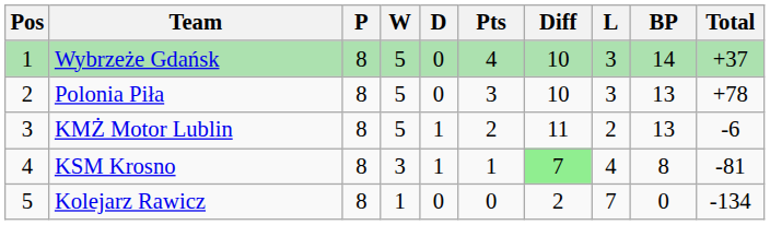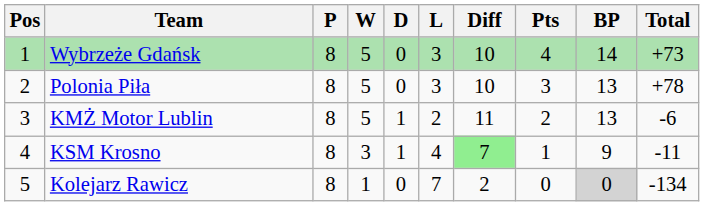columns swapped: L <-> Pts
Wybrzeże Gdańsk | Total: +37 -> +73
KSM Krosno | BP: 8 -> 9
KSM Krosno | Total: -81 -> -11
Kolejarz Rawicz | BP: no background -> lightgrey background
